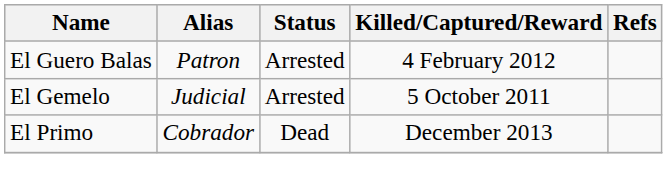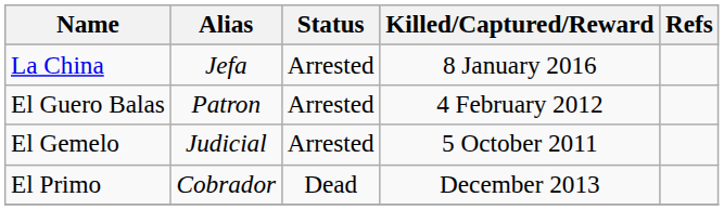+ row: La China | Jefa | Arrested | 8 January 2016
